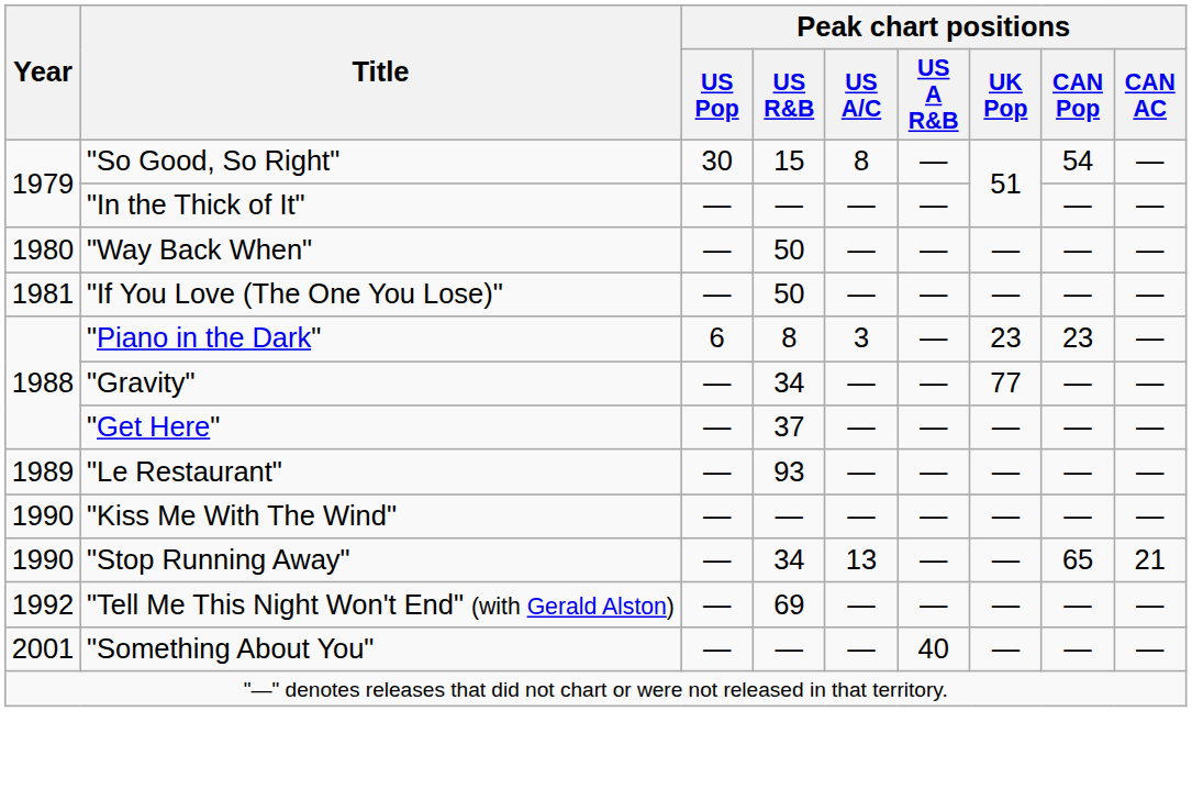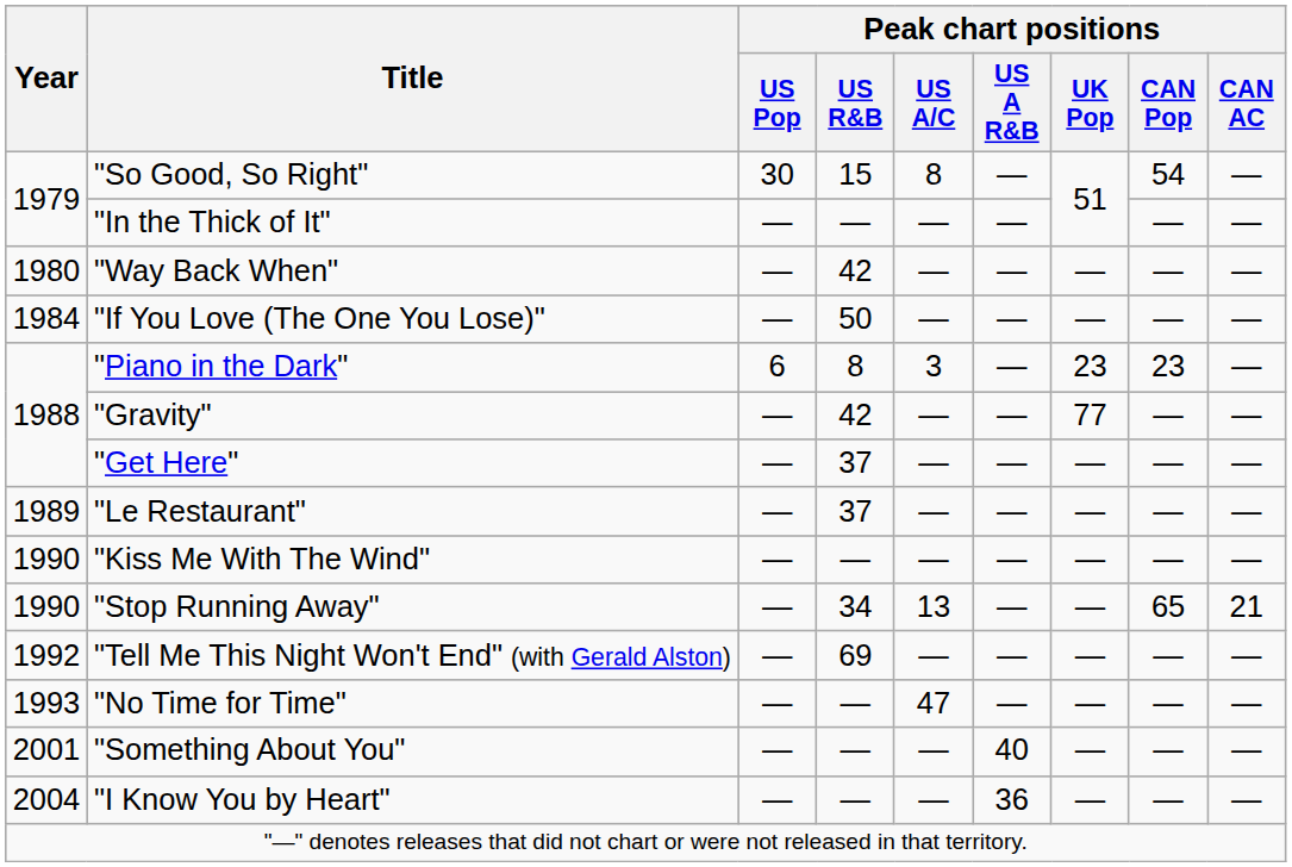"Way Back When" | Peak chart positions / US R&B: 50 -> 42
"If You Love (The One You Lose)" | Year: 1981 -> 1984
"Gravity" | Peak chart positions / US R&B: 34 -> 42
"Le Restaurant" | Peak chart positions / US R&B: 93 -> 37
+ row: 1993 | "No Time for Time" | — | — | 47 | — | — | — | —
+ row: 2004 | "I Know You by Heart" | — | — | — | 36 | — | — | —
